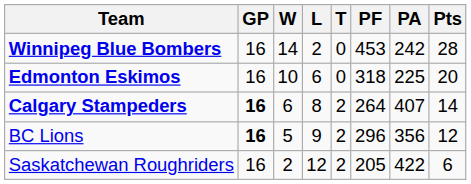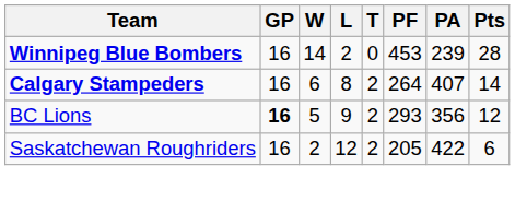Winnipeg Blue Bombers | PA: 242 -> 239
- row: Edmonton Eskimos | 16 | 10 | 6 | 0 | 318 | 225 | 20
Calgary Stampeders | GP: bold -> normal
BC Lions | PF: 296 -> 293
